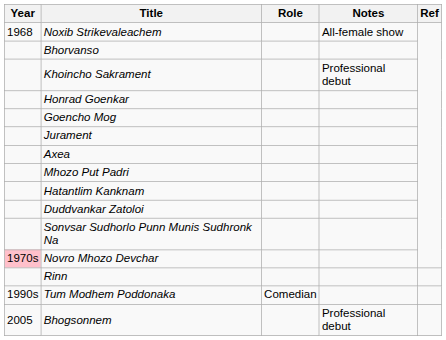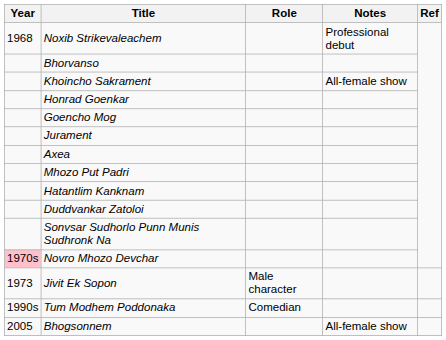Noxib Strikevaleachem | Notes: All-female show -> Professional debut
Khoincho Sakrament | Notes: Professional debut -> All-female show
+ row: 1973 | Jivit Ek Sopon | Male character
- row: Rinn
Bhogsonnem | Notes: Professional debut -> All-female show
